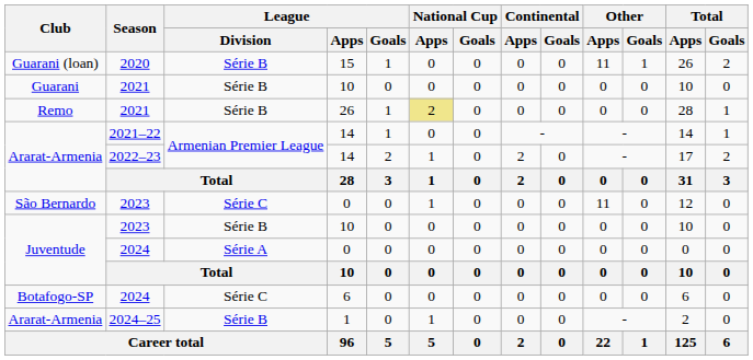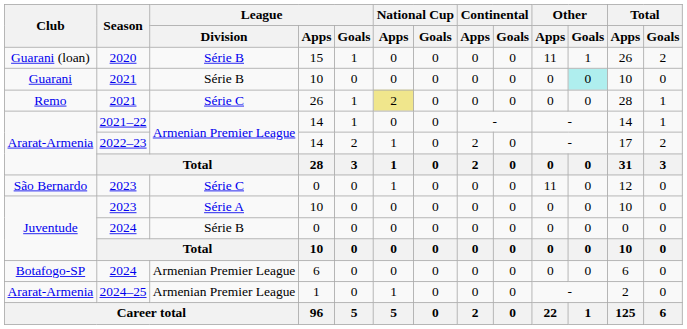Guarani | Other / Goals: no background -> paleturquoise background
Remo | League / Division: Série B -> Série C
Juventude / 2023 | League / Division: Série B -> Série A
Juventude / 2024 | League / Division: Série A -> Série B
Botafogo-SP | League / Division: Série C -> Armenian Premier League
Ararat-Armenia / 2024–25 | League / Division: Série B -> Armenian Premier League
